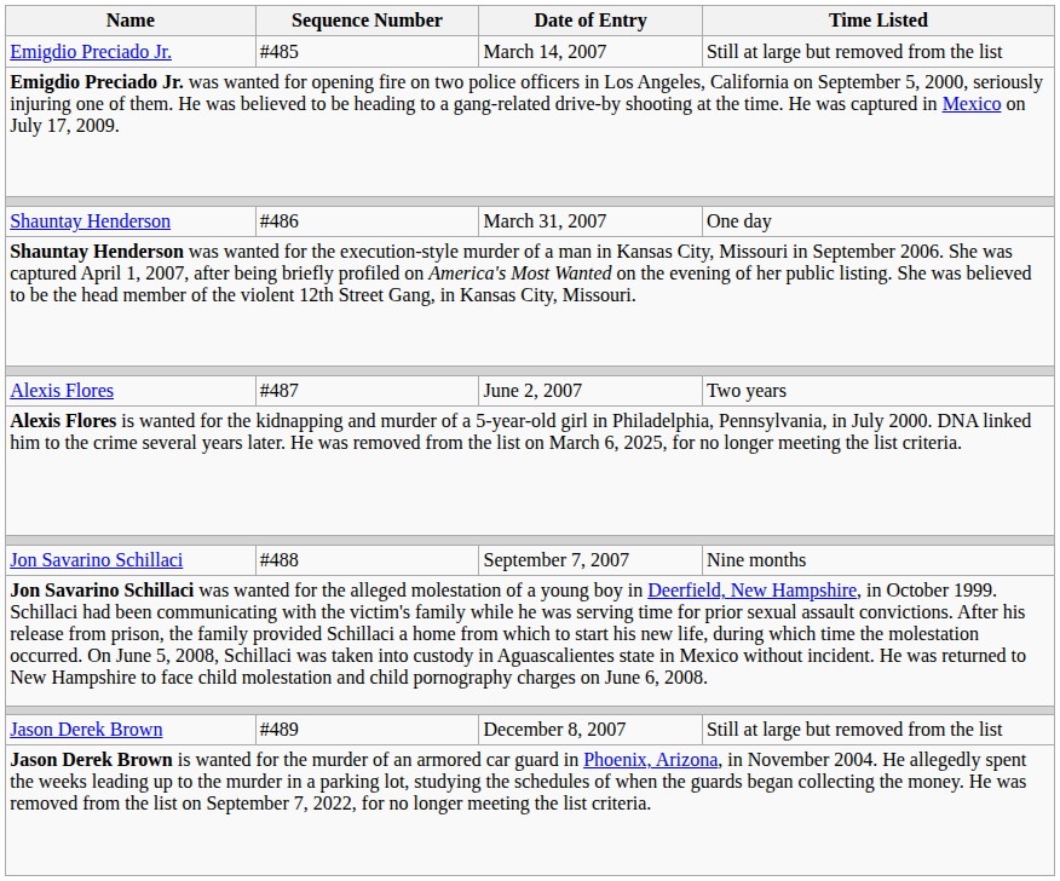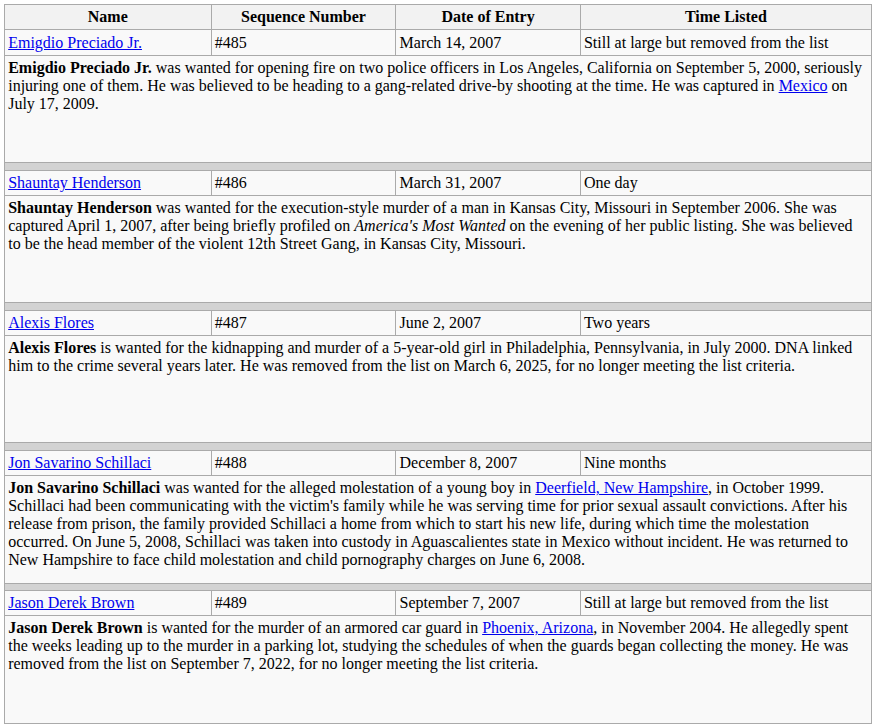Jon Savarino Schillaci | Date of Entry: September 7, 2007 -> December 8, 2007
Jason Derek Brown | Date of Entry: December 8, 2007 -> September 7, 2007
